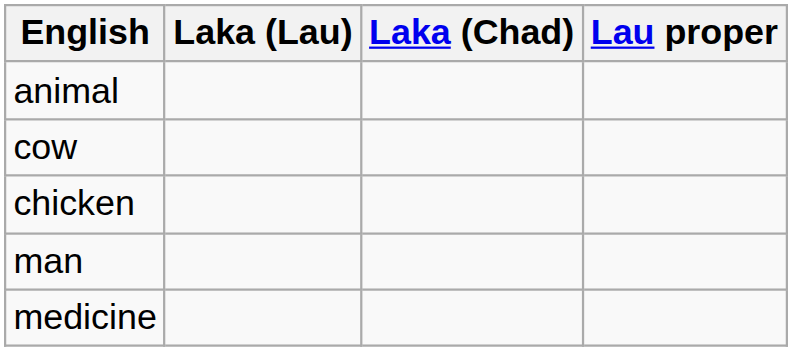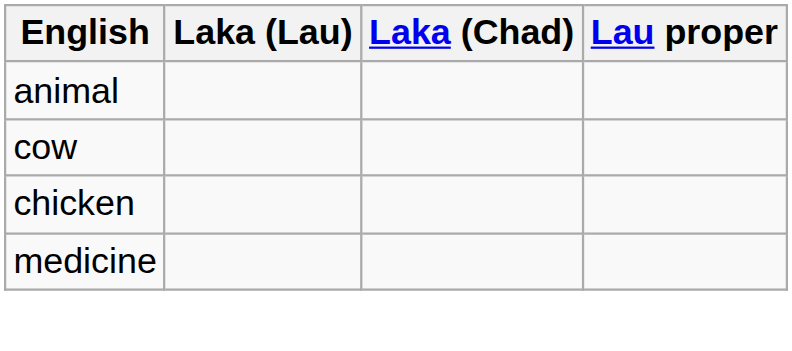- row: man
